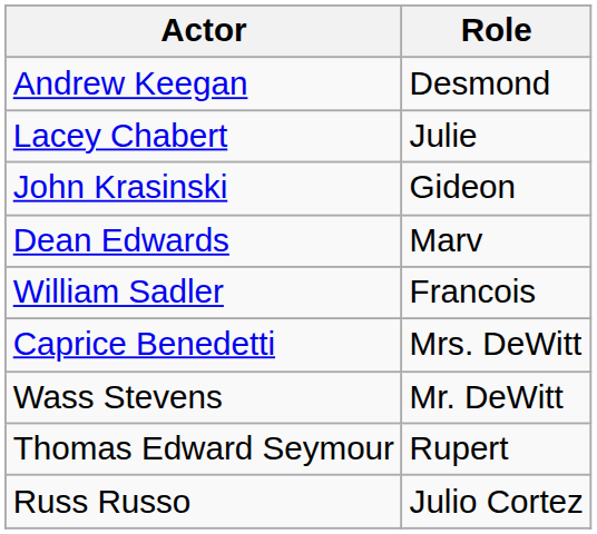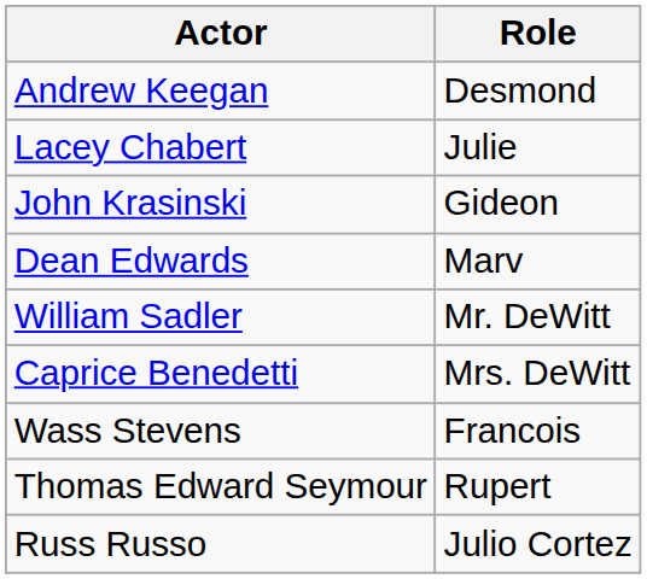William Sadler | Role: Francois -> Mr. DeWitt
Wass Stevens | Role: Mr. DeWitt -> Francois
